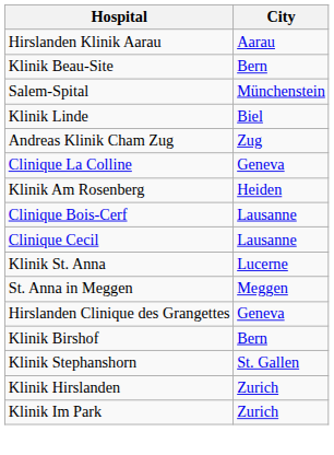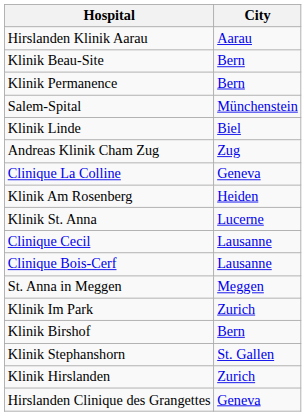+ row: Klinik Permanence | Bern
rows swapped: Clinique Bois-Cerf <-> Klinik St. Anna
rows swapped: Hirslanden Clinique des Grangettes <-> Klinik Im Park
